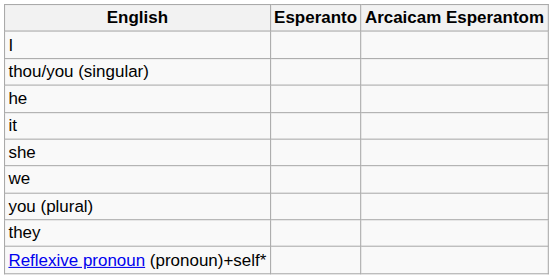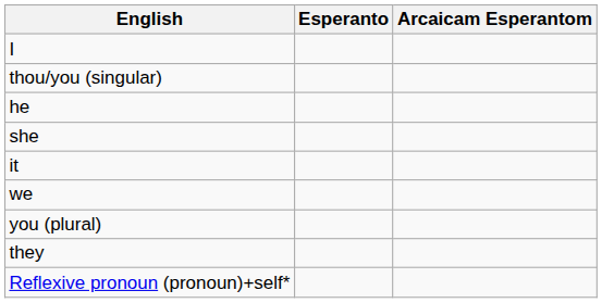rows swapped: she <-> it
